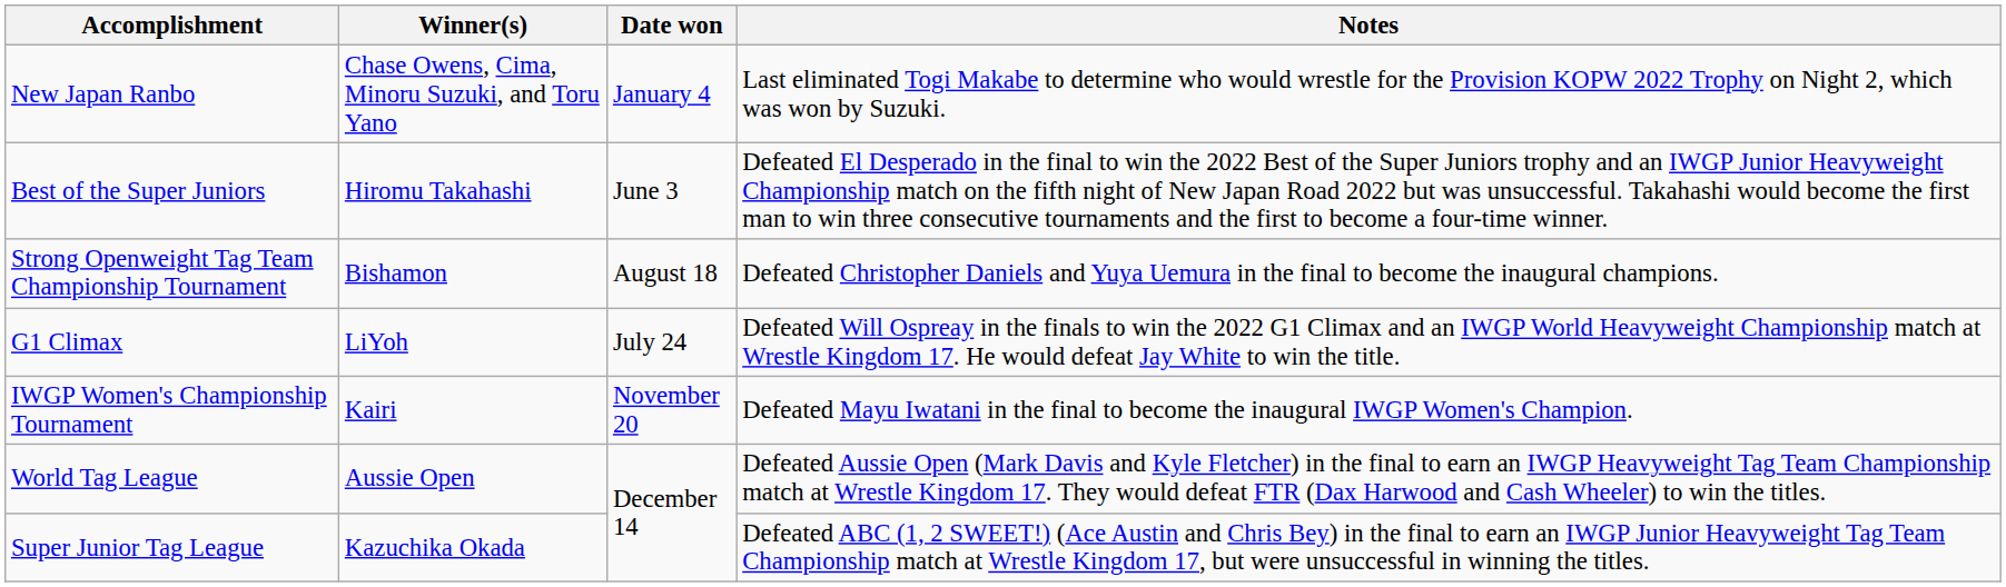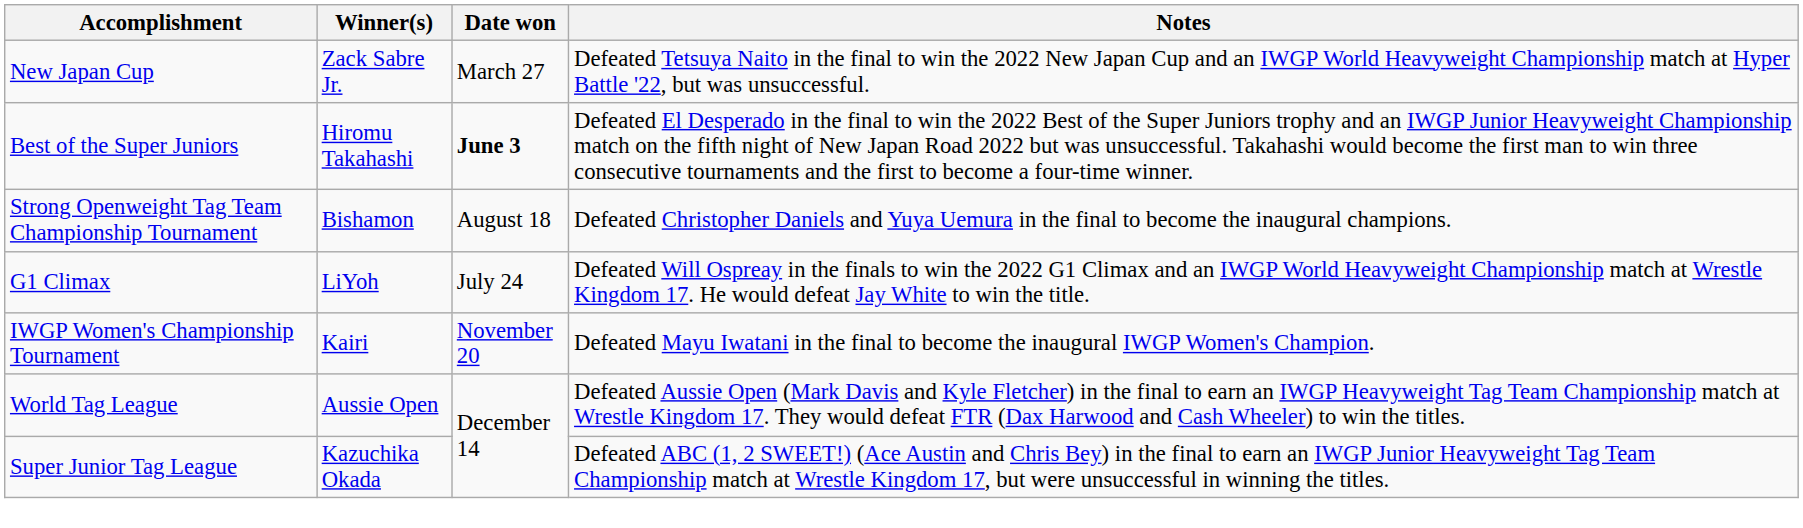- row: New Japan Ranbo | Chase Owens, Cima, Minoru Suzuki, and Toru Yano | January 4 | Last eliminated Togi Makabe to determine who would wrestle for the Provision KOPW 2022 Trophy on Night 2, which was won by Suzuki.
+ row: New Japan Cup | Zack Sabre Jr. | March 27 | Defeated Tetsuya Naito in the final to win the 2022 New Japan Cup and an IWGP World Heavyweight Championship match at Hyper Battle '22, but was unsuccessful.
Best of the Super Juniors | Date won: normal -> bold
